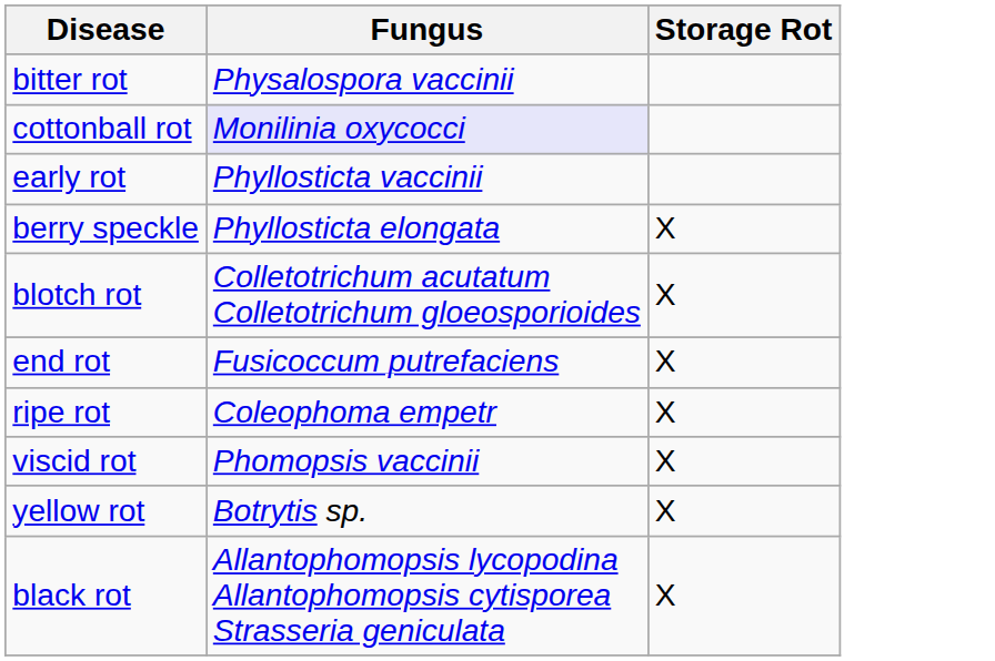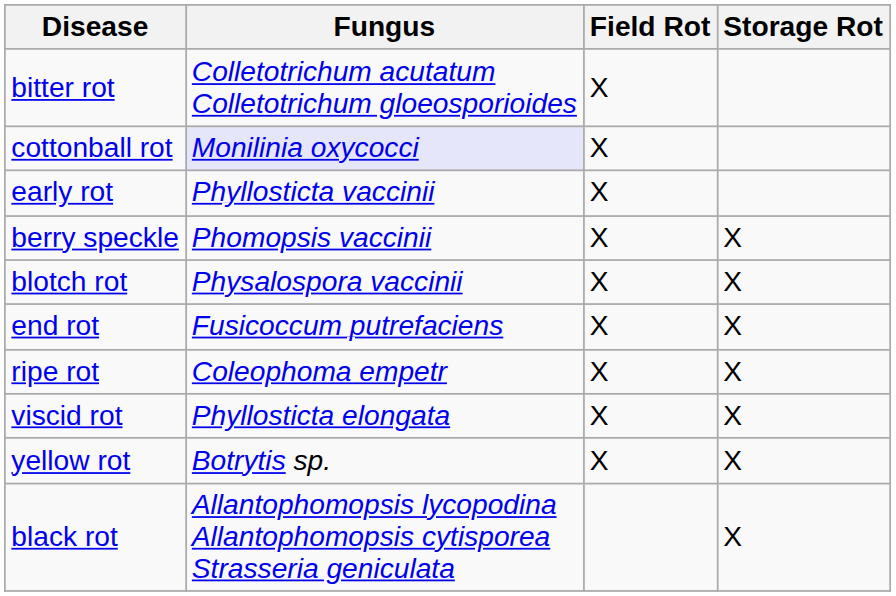+ column: Field Rot | X | X | X | X | X | X | X | X | X
bitter rot | Fungus: Physalospora vaccinii -> Colletotrichum acutatum Colletotrichum gloeosporioides
berry speckle | Fungus: Phyllosticta elongata -> Phomopsis vaccinii
blotch rot | Fungus: Colletotrichum acutatum Colletotrichum gloeosporioides -> Physalospora vaccinii
viscid rot | Fungus: Phomopsis vaccinii -> Phyllosticta elongata
